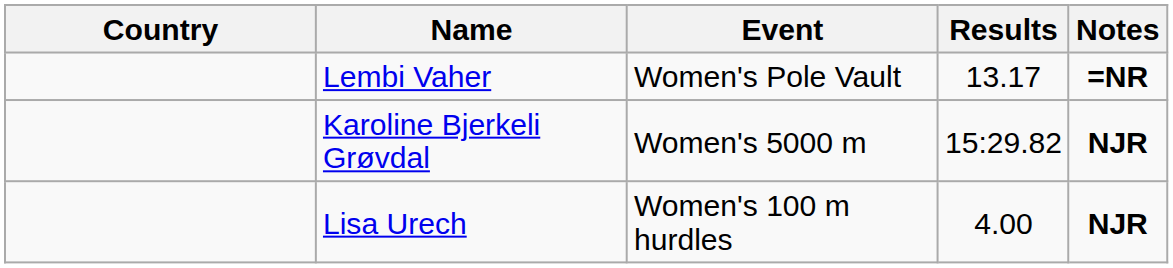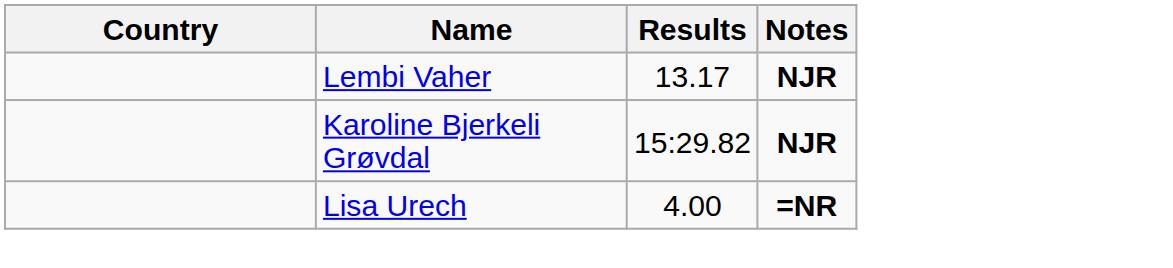- column: Event | Women's Pole Vault | Women's 5000 m | Women's 100 m hurdles
Lembi Vaher | Notes: =NR -> NJR
Lisa Urech | Notes: NJR -> =NR
